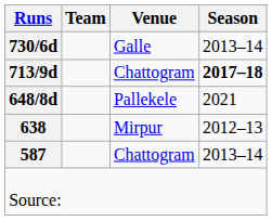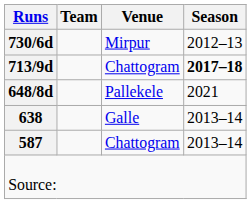730/6d | Venue: Galle -> Mirpur
730/6d | Season: 2013–14 -> 2012–13
638 | Venue: Mirpur -> Galle
638 | Season: 2012–13 -> 2013–14
